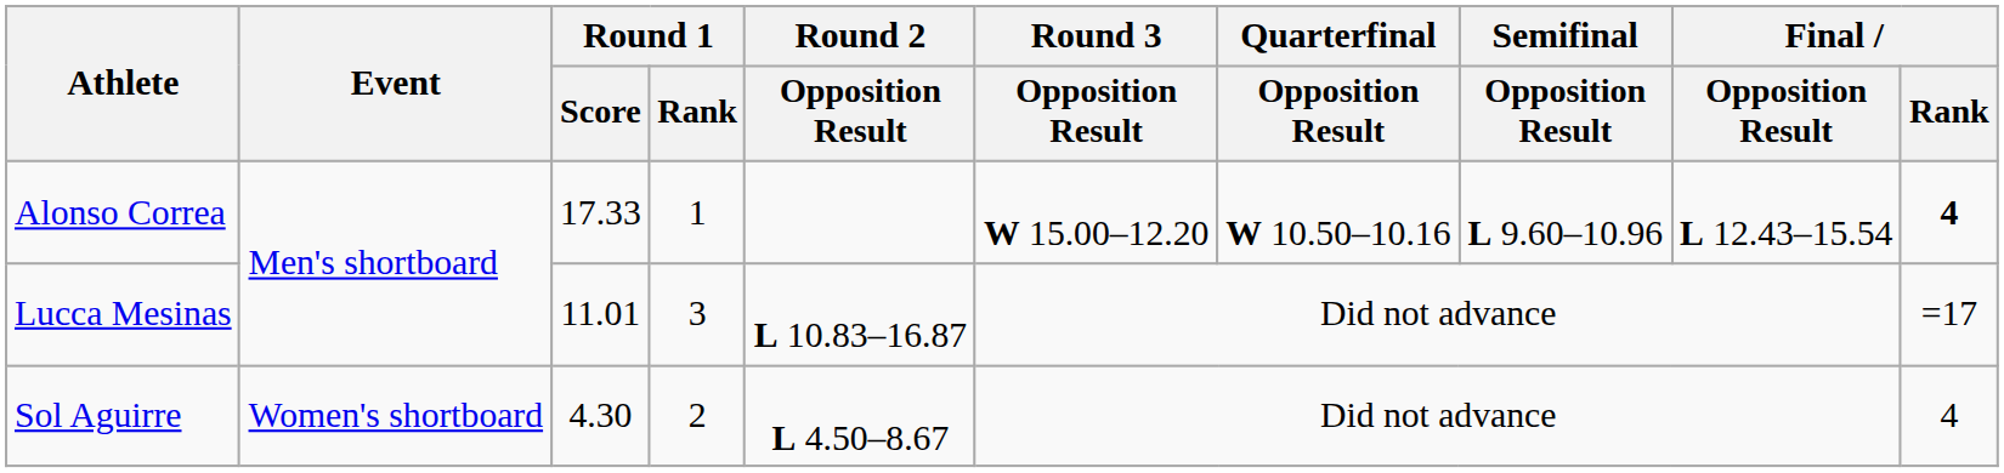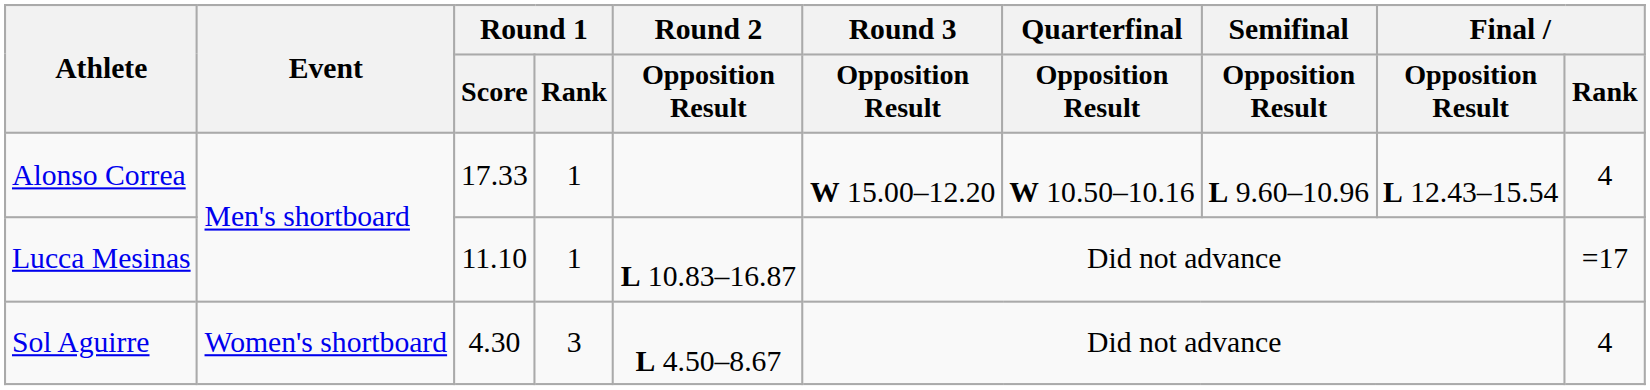Alonso Correa | Final / Rank: bold -> normal
Lucca Mesinas | Round 1 / Score: 11.01 -> 11.10
Lucca Mesinas | Round 1 / Rank: 3 -> 1
Sol Aguirre | Round 1 / Rank: 2 -> 3
